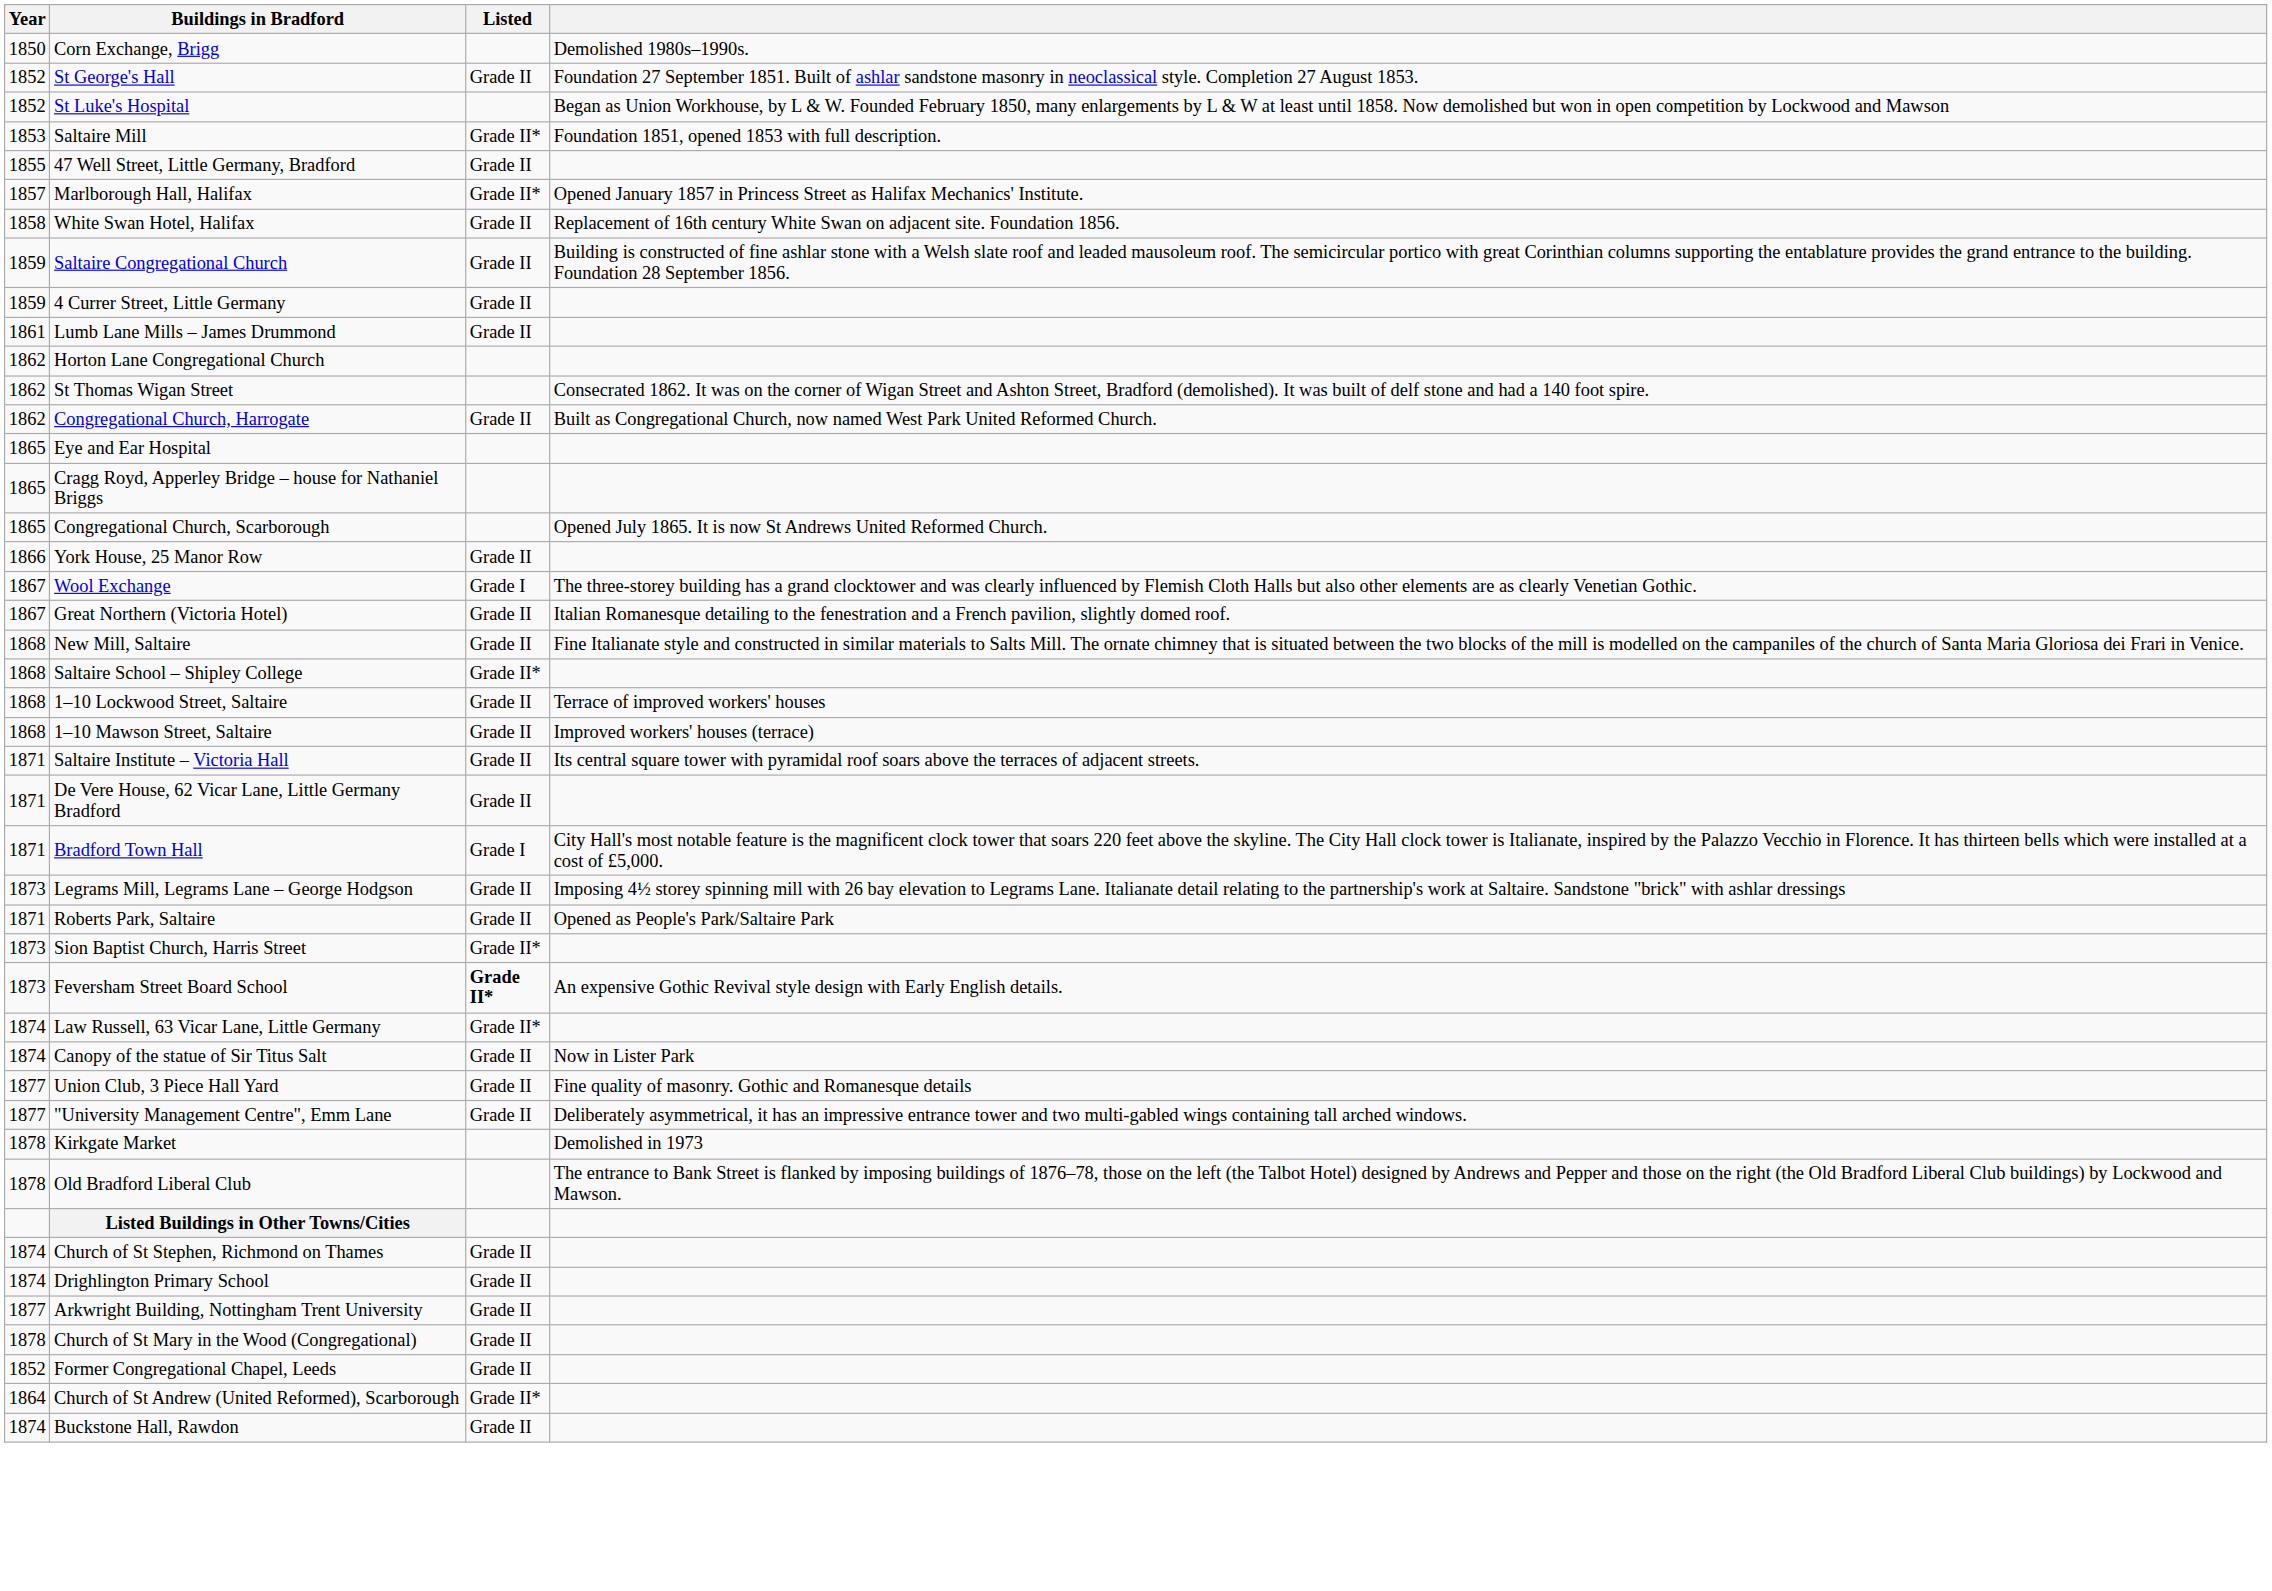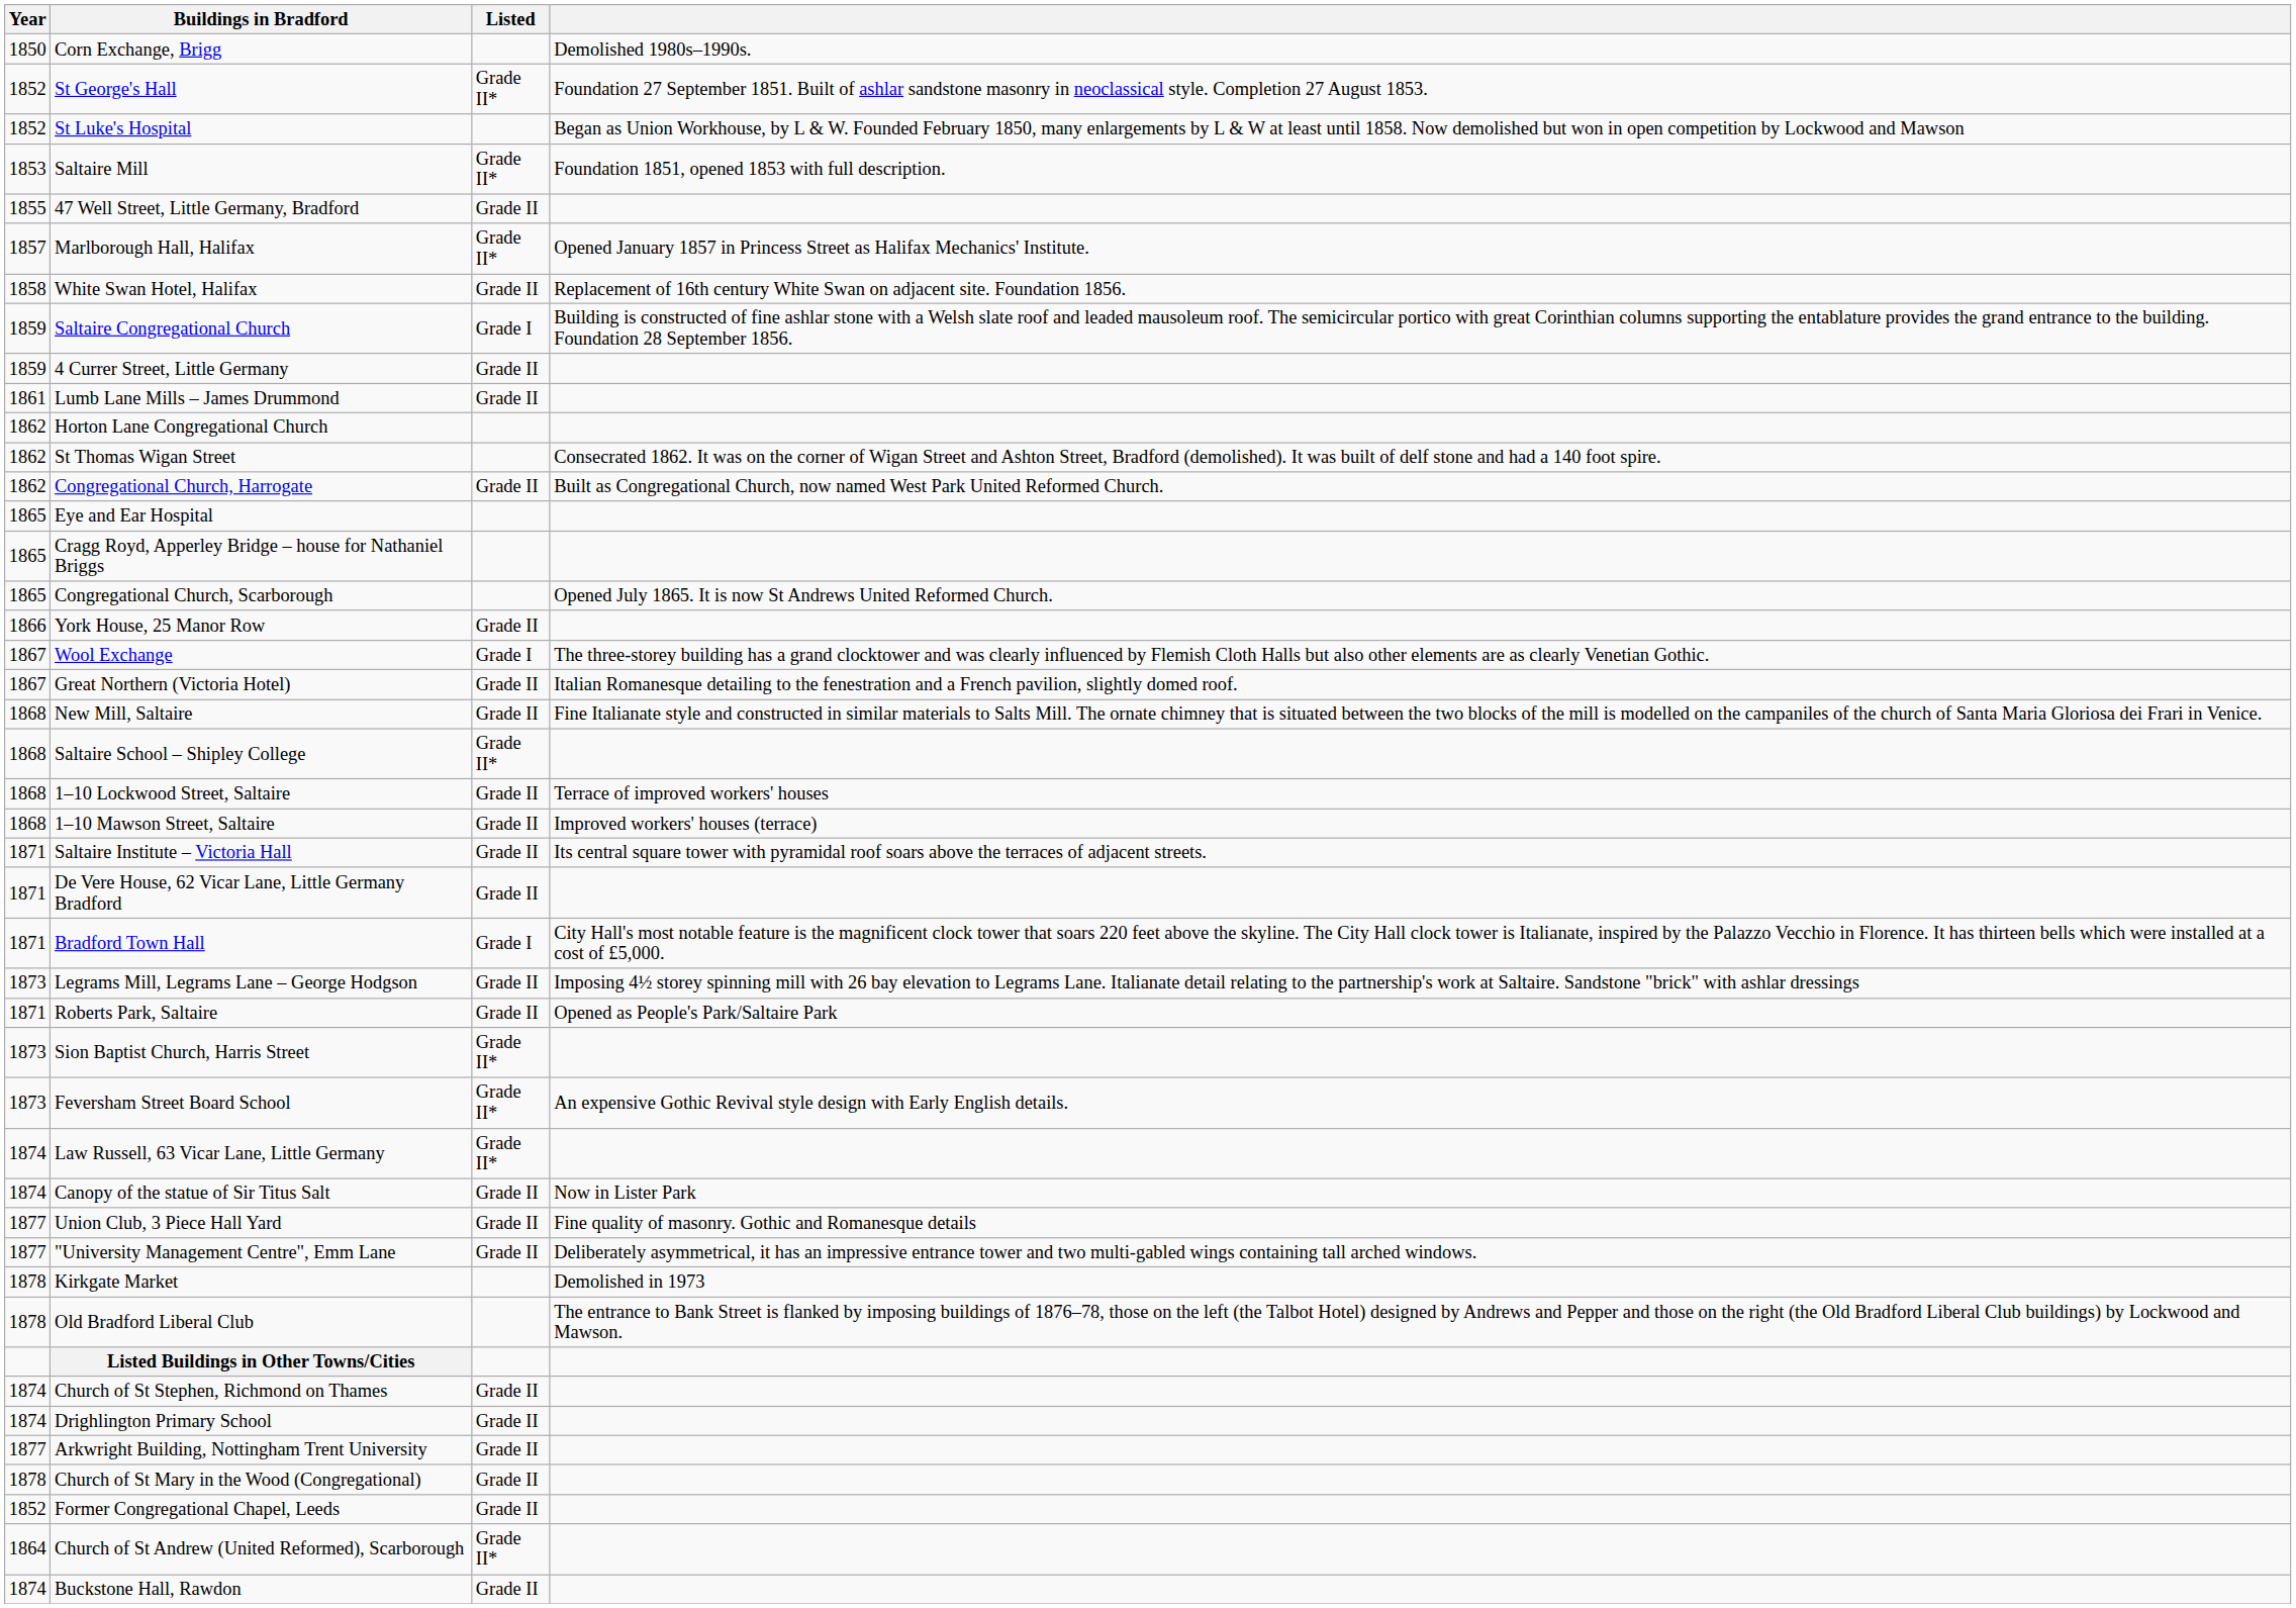St George's Hall | Listed: Grade II -> Grade II*
Saltaire Congregational Church | Listed: Grade II -> Grade I
Feversham Street Board School | Listed: bold -> normal
